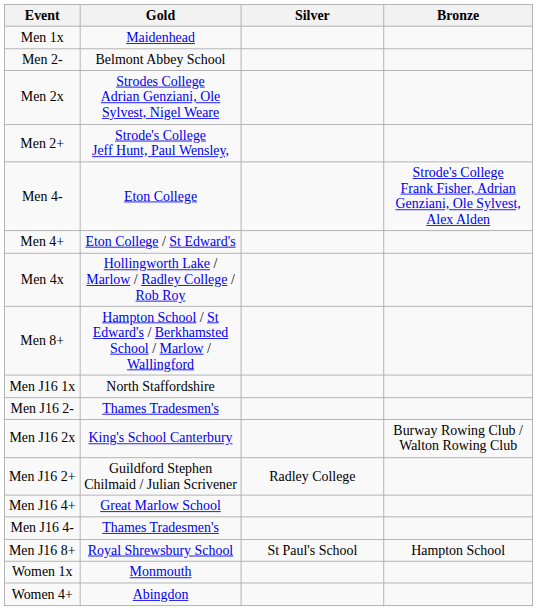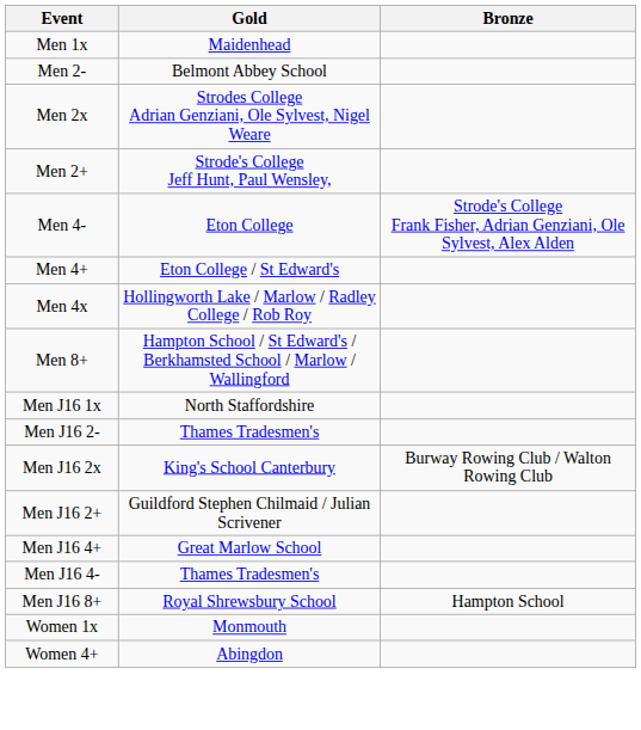- column: Silver | Radley College | St Paul's School
